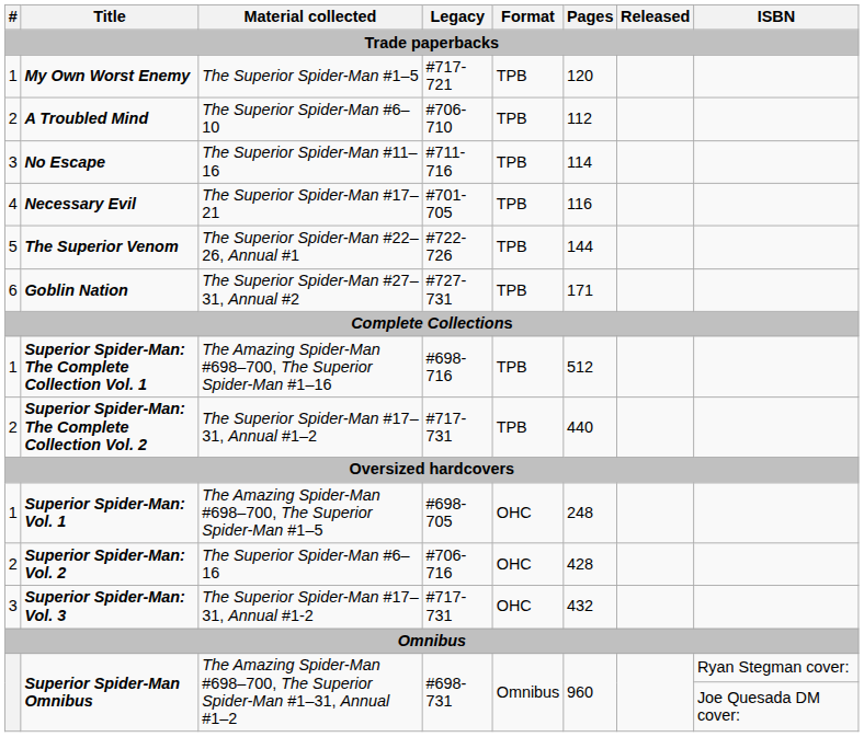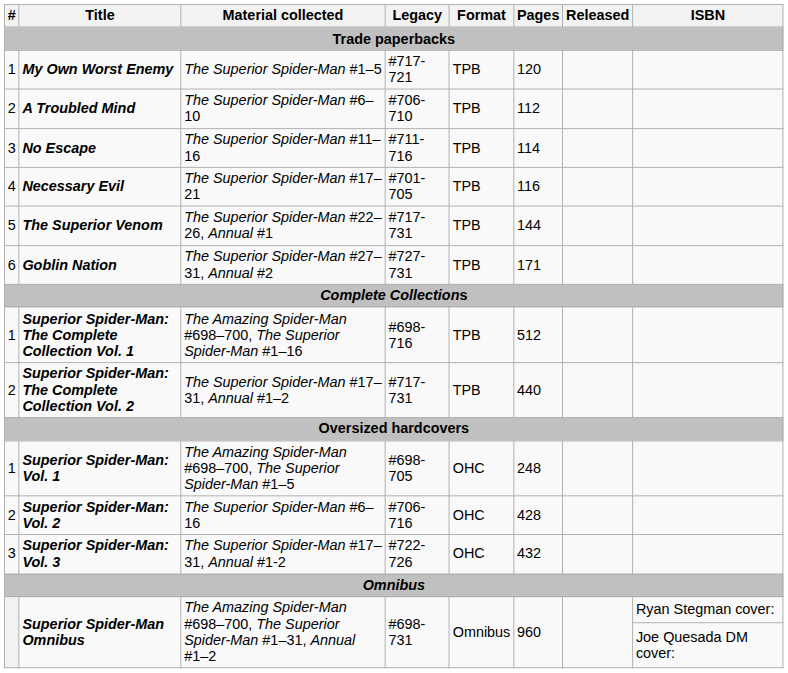The Superior Venom | Legacy: #722-726 -> #717-731
Superior Spider-Man: Vol. 3 | Legacy: #717-731 -> #722-726
